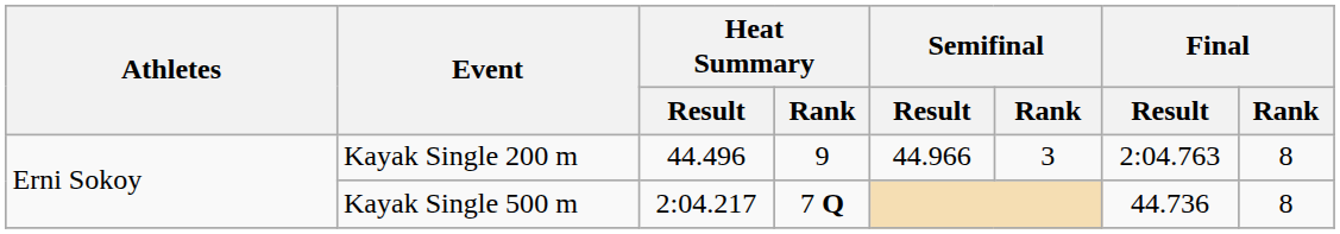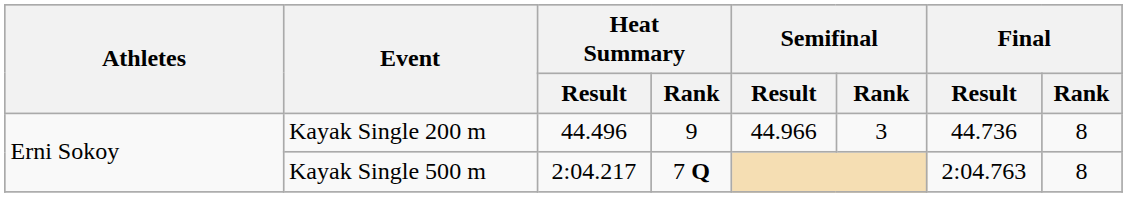Kayak Single 200 m | Final / Result: 2:04.763 -> 44.736
Kayak Single 500 m | Final / Result: 44.736 -> 2:04.763
